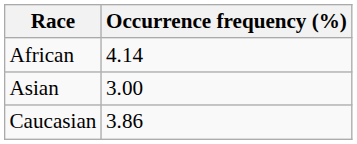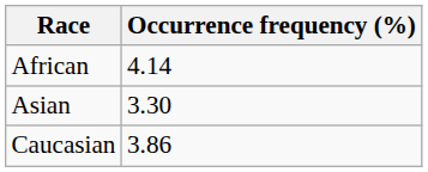Asian | Occurrence frequency (%): 3.00 -> 3.30
